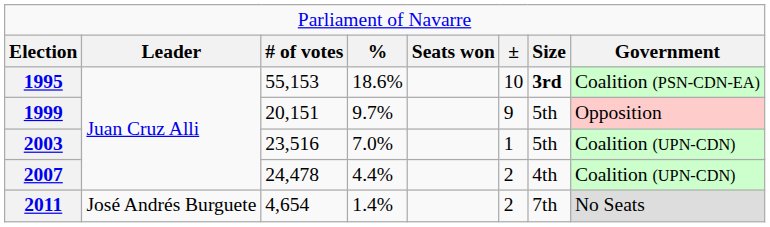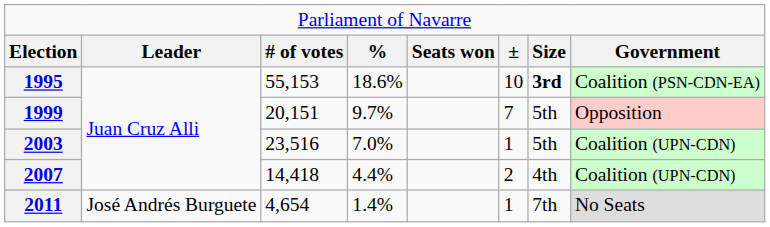1999 | column 6: 9 -> 7
2007 | column 3: 24,478 -> 14,418
2011 | column 6: 2 -> 1
